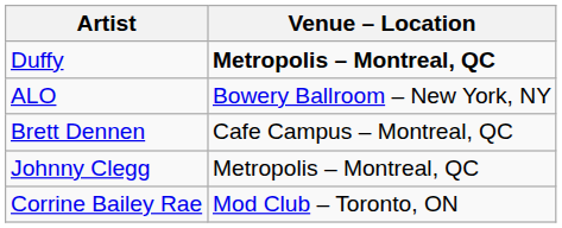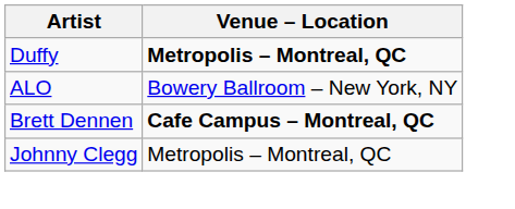Brett Dennen | Venue – Location: normal -> bold
- row: Corrine Bailey Rae | Mod Club – Toronto, ON
